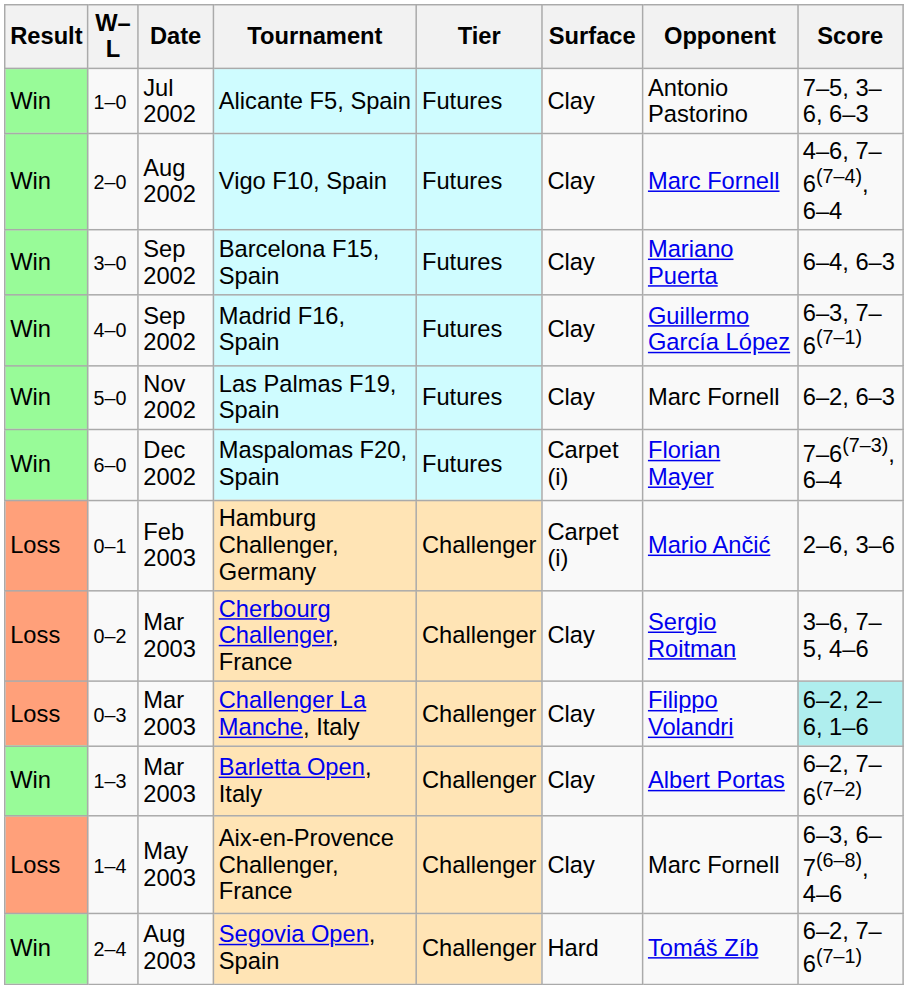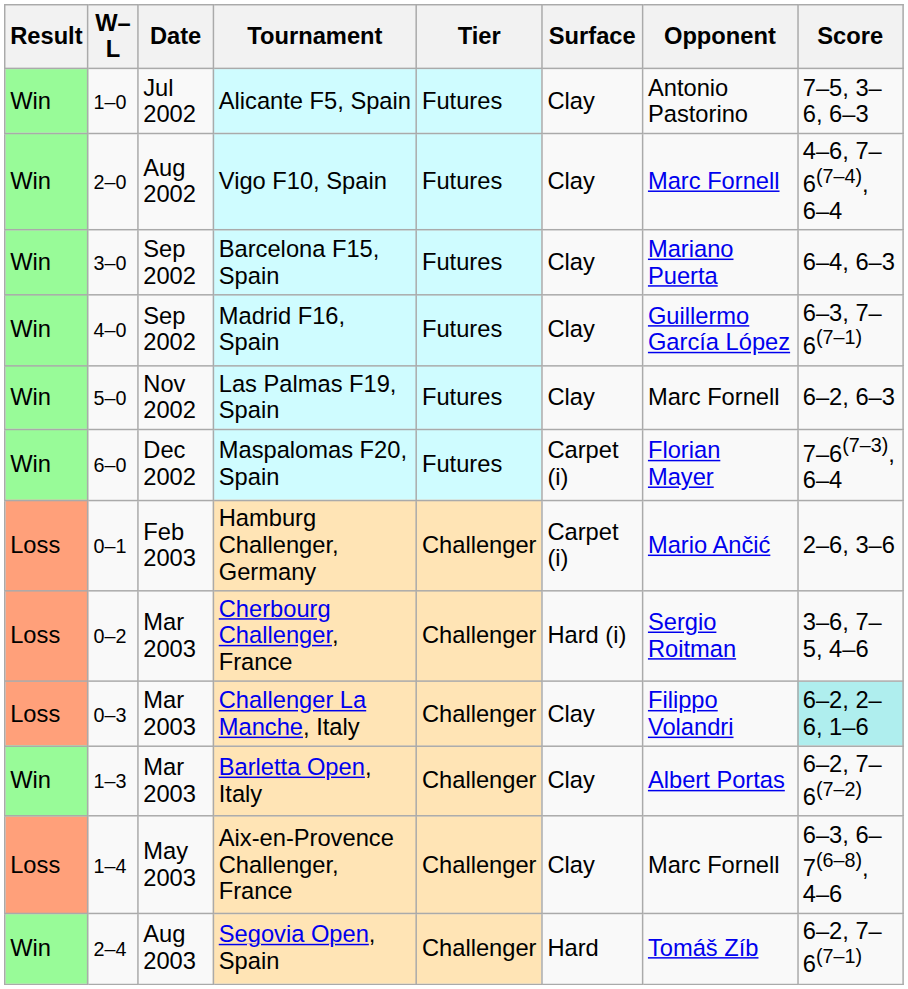Cherbourg Challenger, France | Surface: Clay -> Hard (i)
